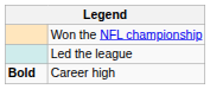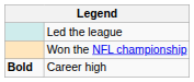rows swapped: Won the NFL championship <-> Led the league
